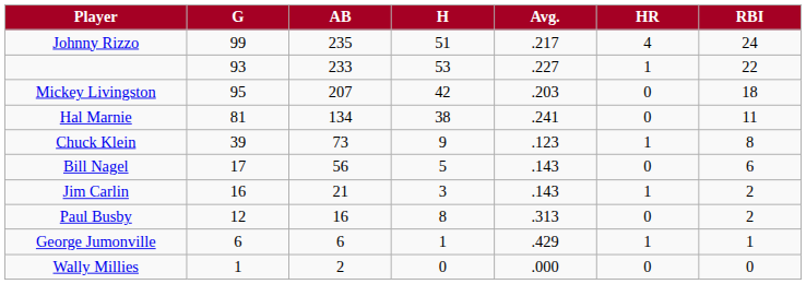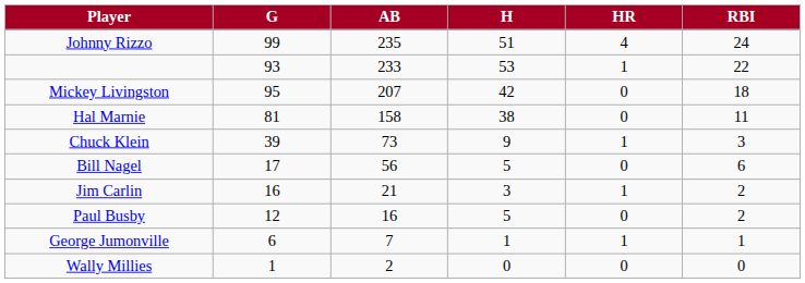- column: Avg. | .217 | .227 | .203 | .241 | .123 | .143 | .143 | .313 | .429 | .000
Hal Marnie | AB: 134 -> 158
Chuck Klein | RBI: 8 -> 3
Paul Busby | H: 8 -> 5
George Jumonville | AB: 6 -> 7
